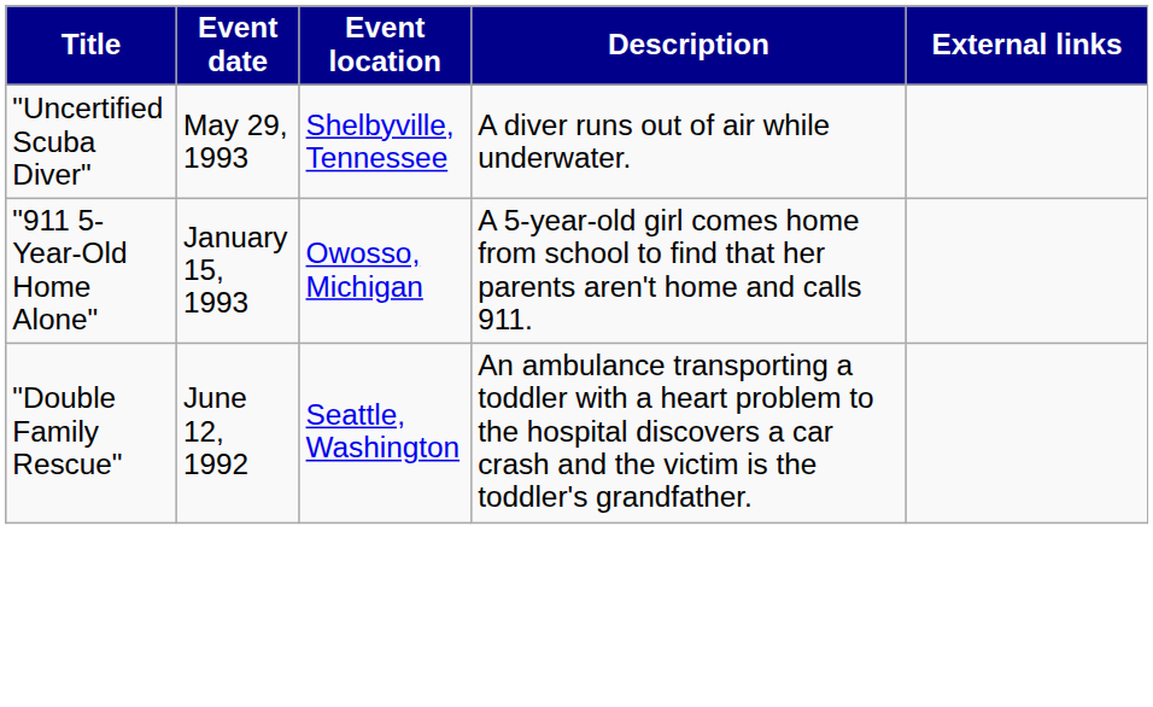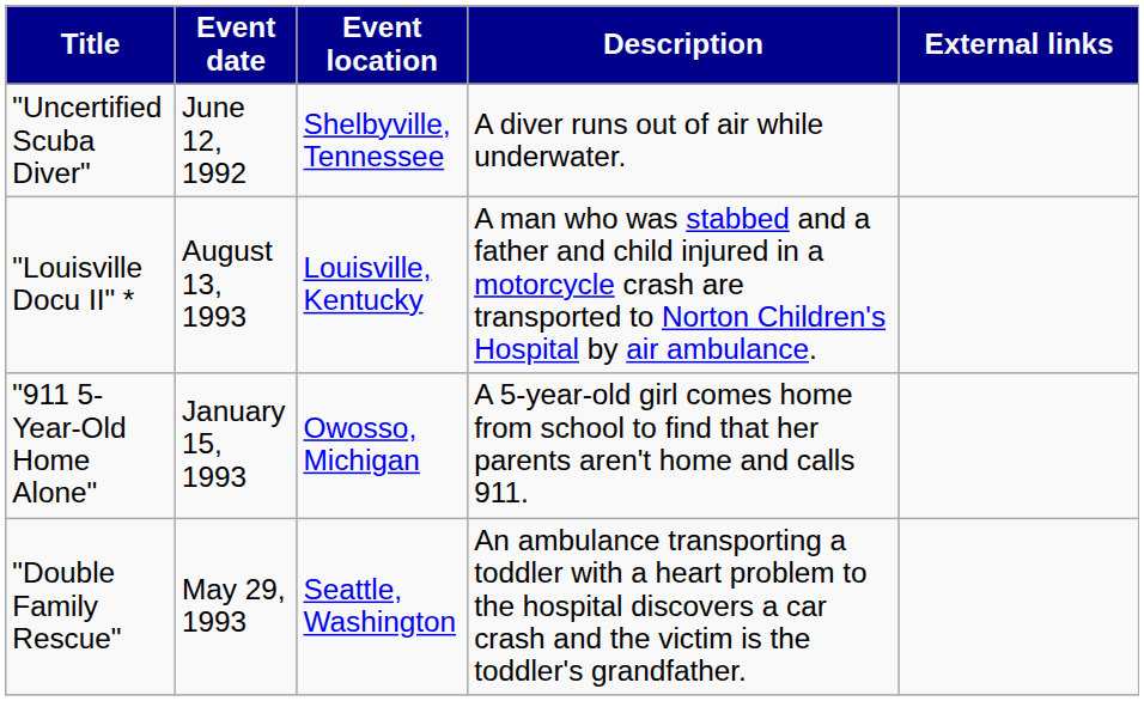"Uncertified Scuba Diver" | Event date: May 29, 1993 -> June 12, 1992
+ row: "Louisville Docu II" * | August 13, 1993 | Louisville, Kentucky | A man who was stabbed and a father and child injured in a motorcycle crash are transported to Norton Children's Hospital by air ambulance.
"Double Family Rescue" | Event date: June 12, 1992 -> May 29, 1993
